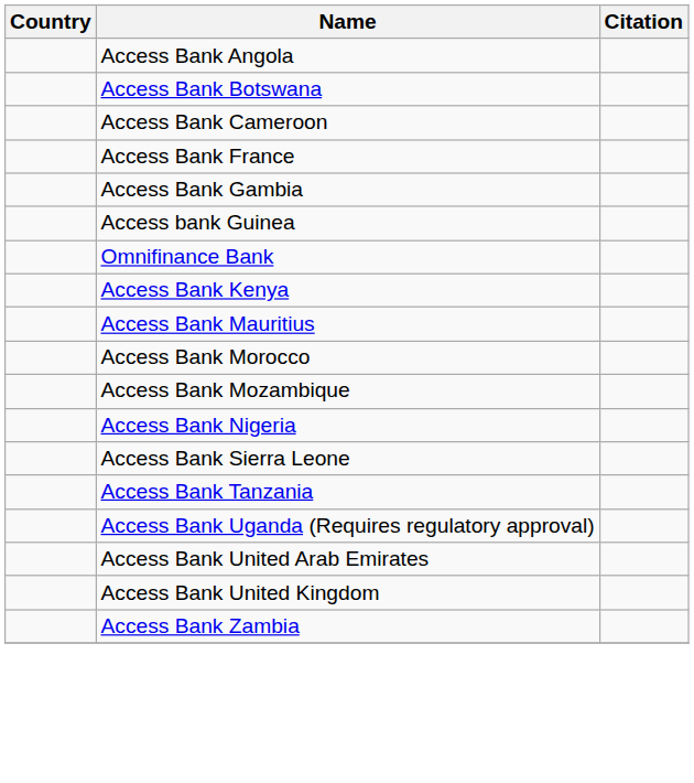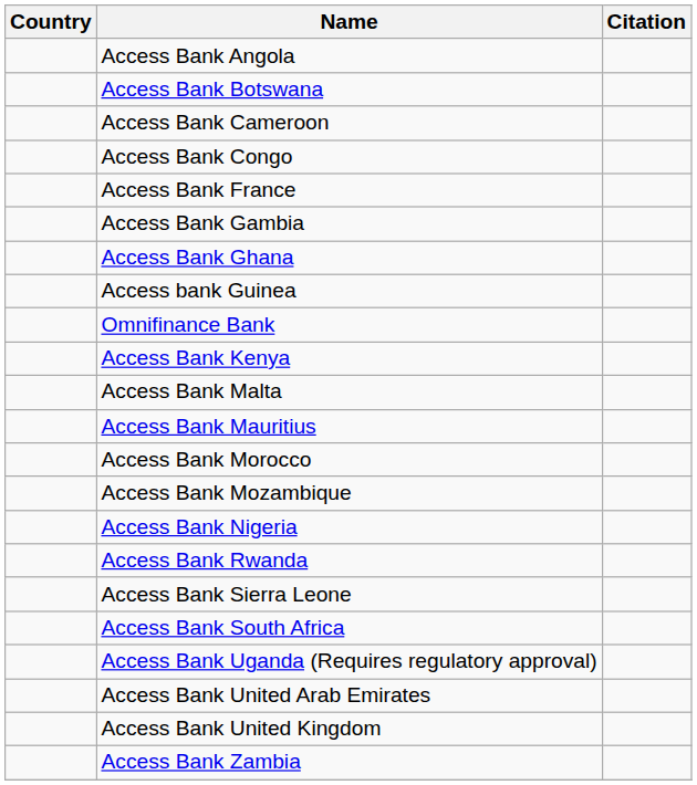+ row: Access Bank Congo
+ row: Access Bank Ghana
+ row: Access Bank Malta
+ row: Access Bank Rwanda
+ row: Access Bank South Africa
- row: Access Bank Tanzania
